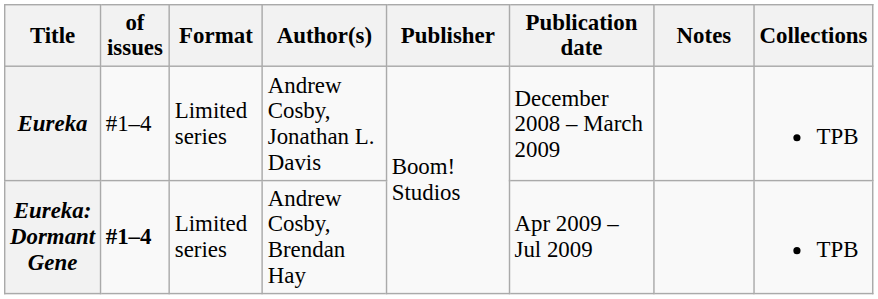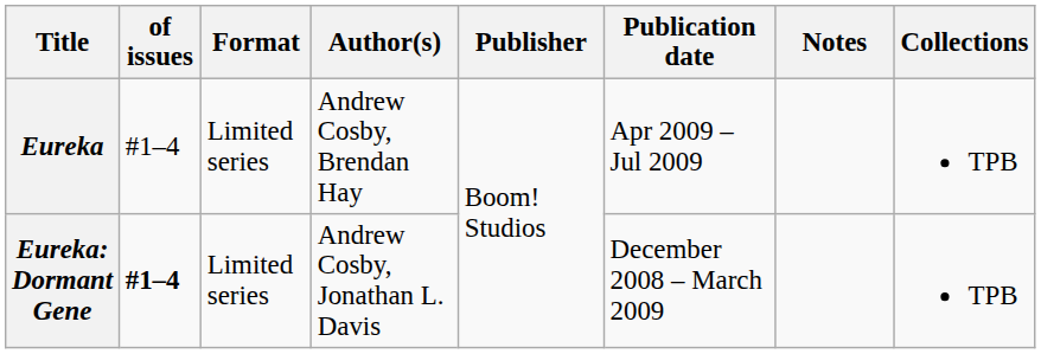Eureka | Author(s): Andrew Cosby, Jonathan L. Davis -> Andrew Cosby, Brendan Hay
Eureka | Publication date: December 2008 – March 2009 -> Apr 2009 – Jul 2009
Eureka: Dormant Gene | Author(s): Andrew Cosby, Brendan Hay -> Andrew Cosby, Jonathan L. Davis
Eureka: Dormant Gene | Publication date: Apr 2009 – Jul 2009 -> December 2008 – March 2009
